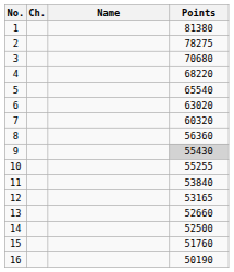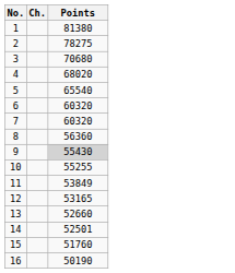- column: Name
4 | Points: 68220 -> 68020
6 | Points: 63020 -> 60320
11 | Points: 53840 -> 53849
14 | Points: 52500 -> 52501
